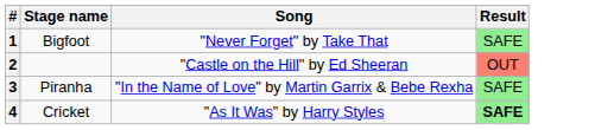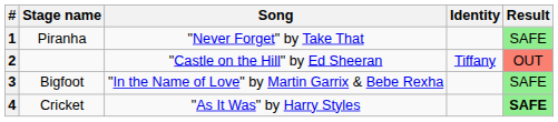+ column: Identity | Tiffany
1 | Stage name: Bigfoot -> Piranha
3 | Stage name: Piranha -> Bigfoot
